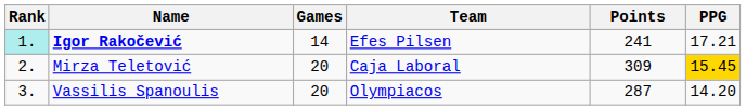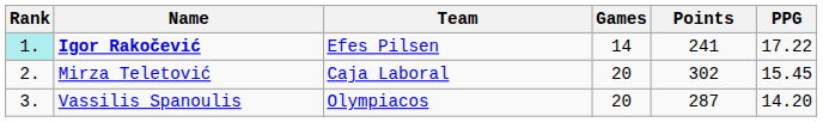columns swapped: Team <-> Games
Igor Rakočević | PPG: 17.21 -> 17.22
Mirza Teletović | Points: 309 -> 302
Mirza Teletović | PPG: gold background -> no background
